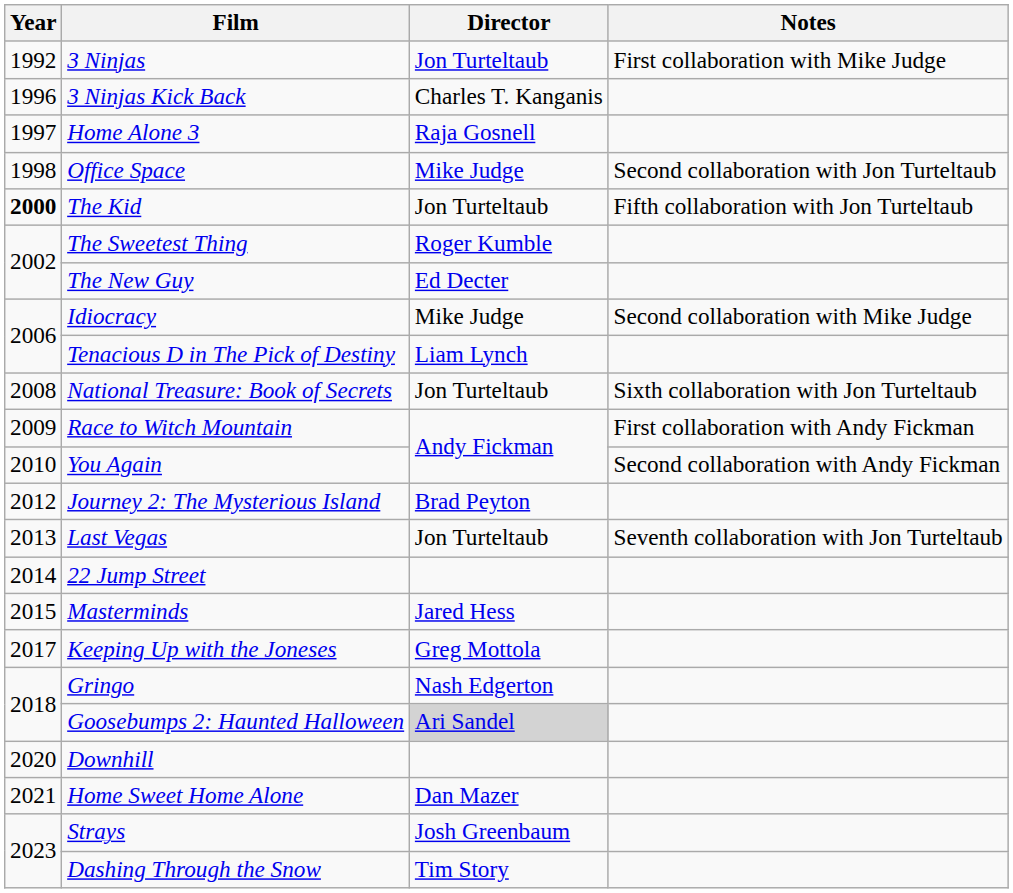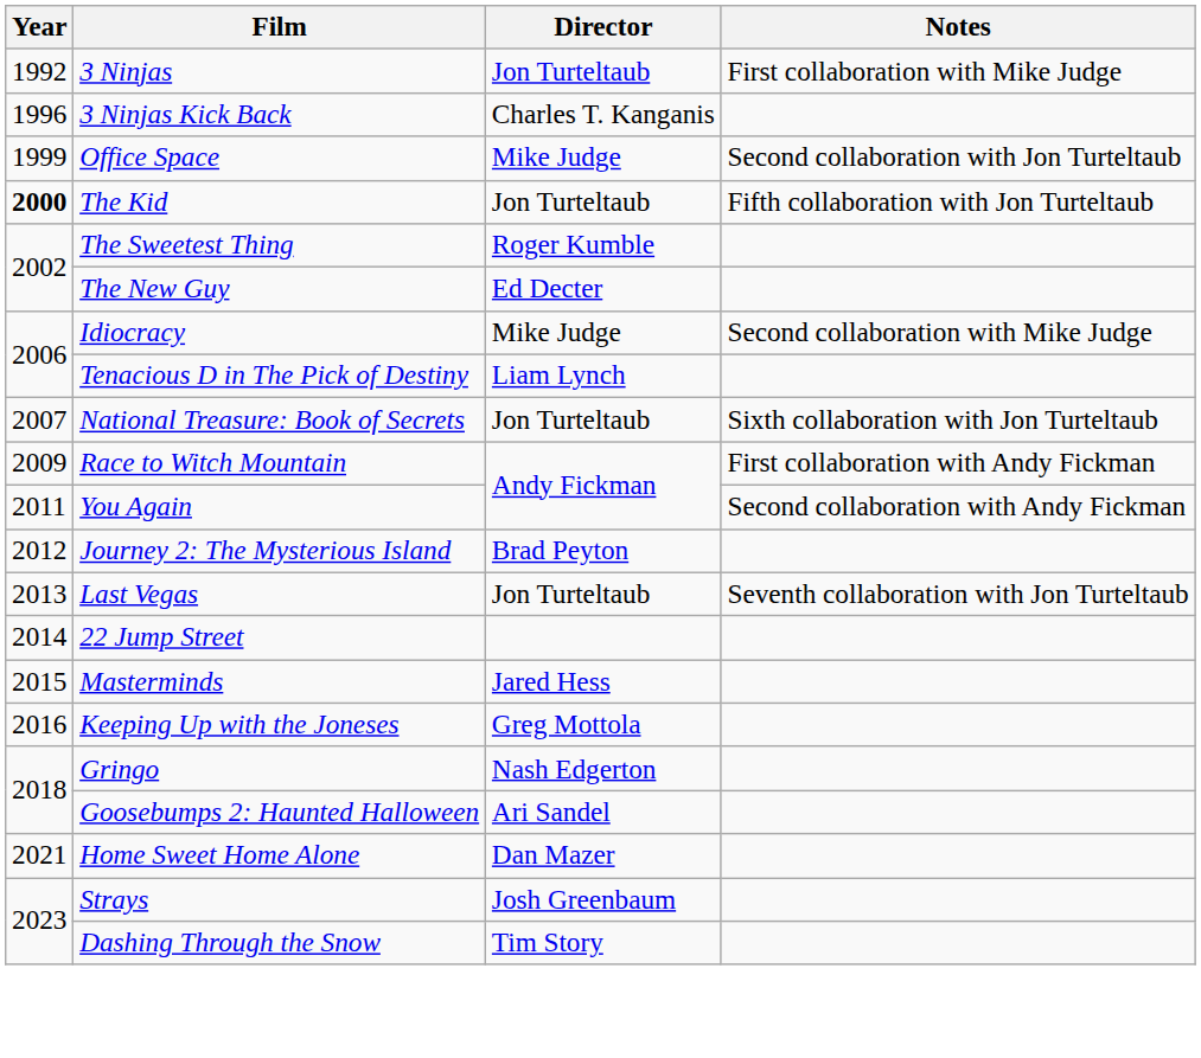- row: 1997 | Home Alone 3 | Raja Gosnell
Office Space | Year: 1998 -> 1999
National Treasure: Book of Secrets | Year: 2008 -> 2007
You Again | Year: 2010 -> 2011
Keeping Up with the Joneses | Year: 2017 -> 2016
Goosebumps 2: Haunted Halloween | Director: lightgrey background -> no background
- row: 2020 | Downhill
